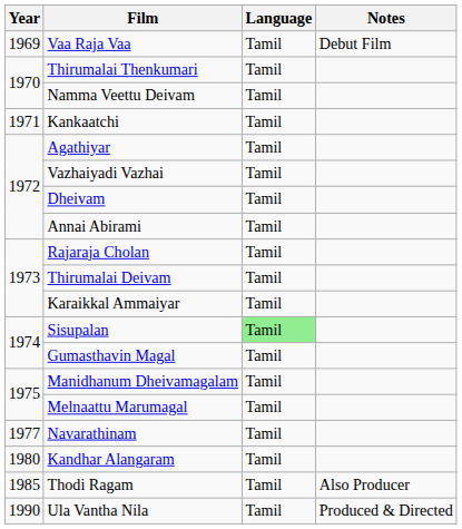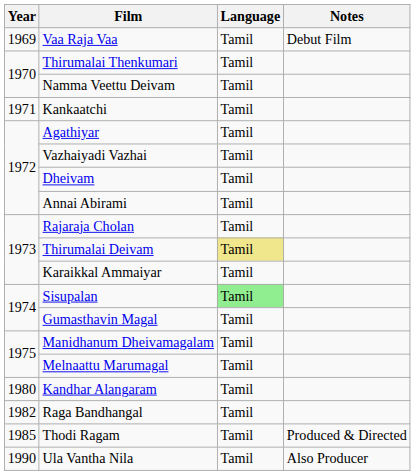Thirumalai Deivam | Language: no background -> khaki background
- row: 1977 | Navarathinam | Tamil
+ row: 1982 | Raga Bandhangal | Tamil
Thodi Ragam | Notes: Also Producer -> Produced & Directed
Ula Vantha Nila | Notes: Produced & Directed -> Also Producer
